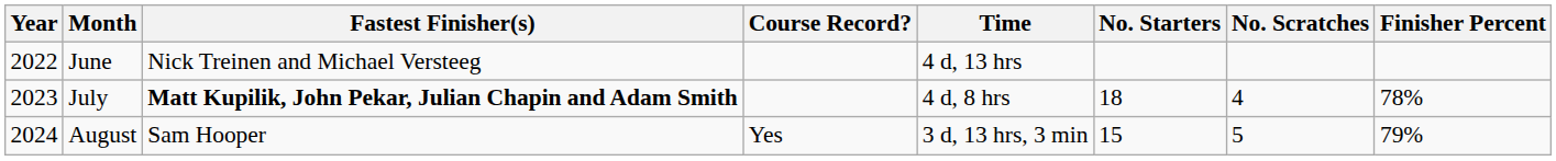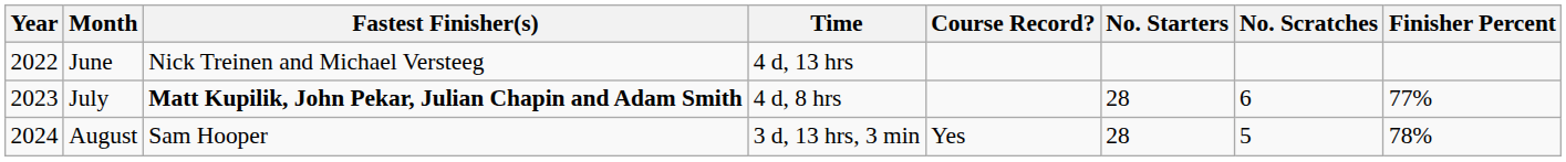columns swapped: Time <-> Course Record?
July | No. Starters: 18 -> 28
July | No. Scratches: 4 -> 6
July | Finisher Percent: 78% -> 77%
August | No. Starters: 15 -> 28
August | Finisher Percent: 79% -> 78%
